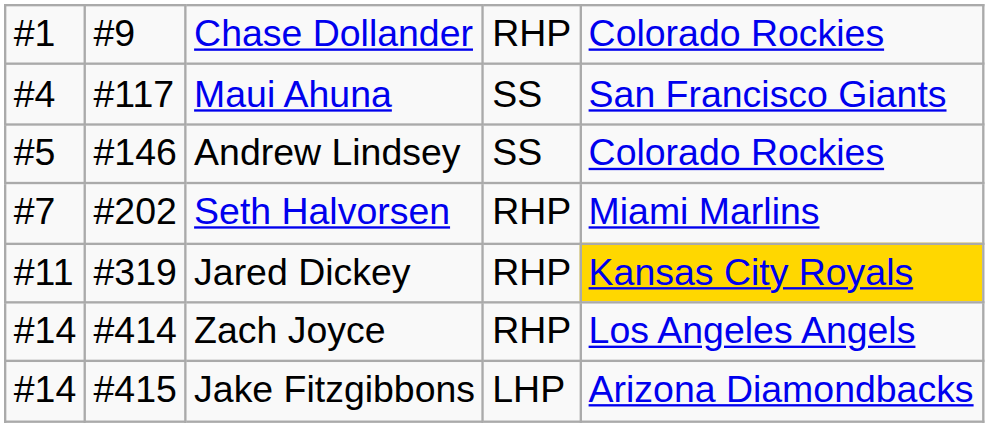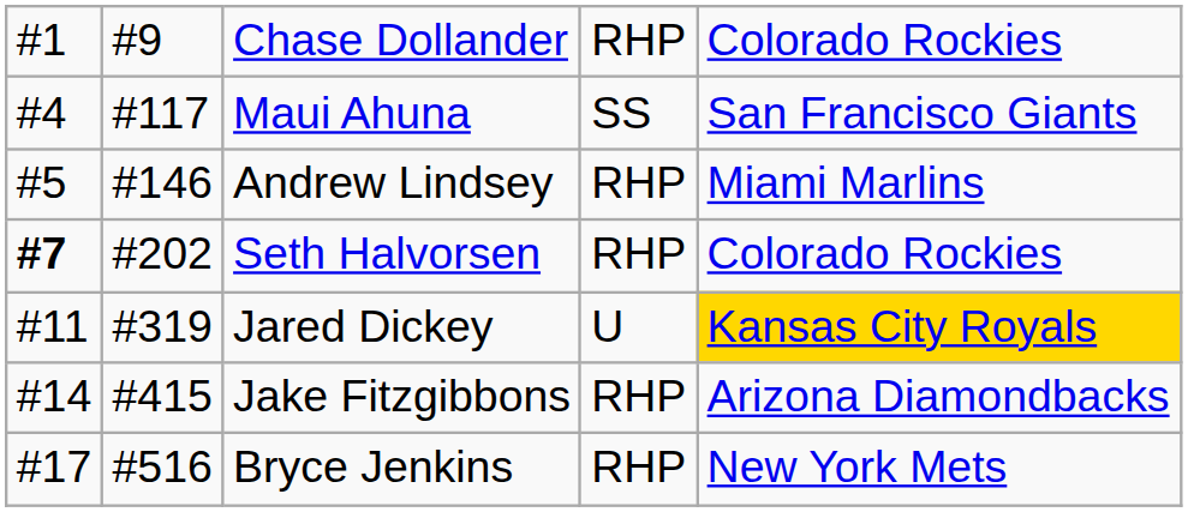Andrew Lindsey | column 4: SS -> RHP
Andrew Lindsey | column 5: Colorado Rockies -> Miami Marlins
Seth Halvorsen | column 1: normal -> bold
Seth Halvorsen | column 5: Miami Marlins -> Colorado Rockies
Jared Dickey | column 4: RHP -> U
- row: #14 | #414 | Zach Joyce | RHP | Los Angeles Angels
Jake Fitzgibbons | column 4: LHP -> RHP
+ row: #17 | #516 | Bryce Jenkins | RHP | New York Mets
